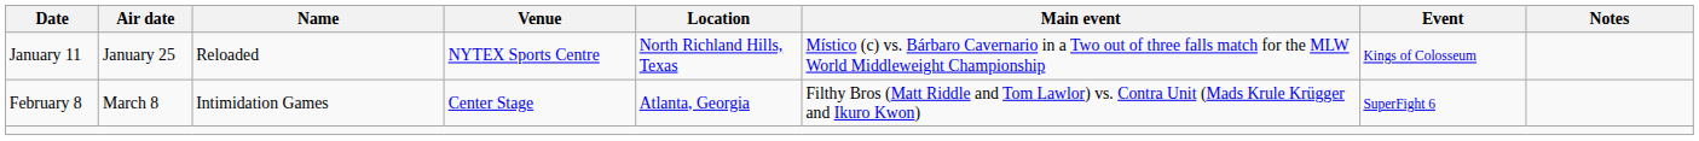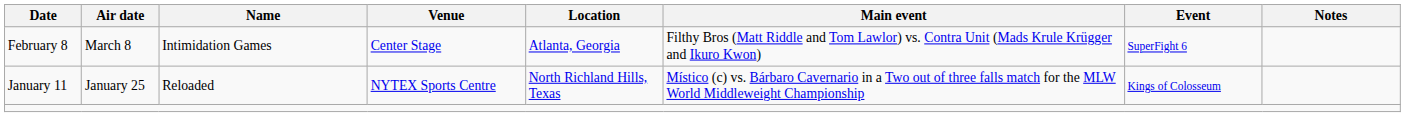rows swapped: January 11 <-> February 8
